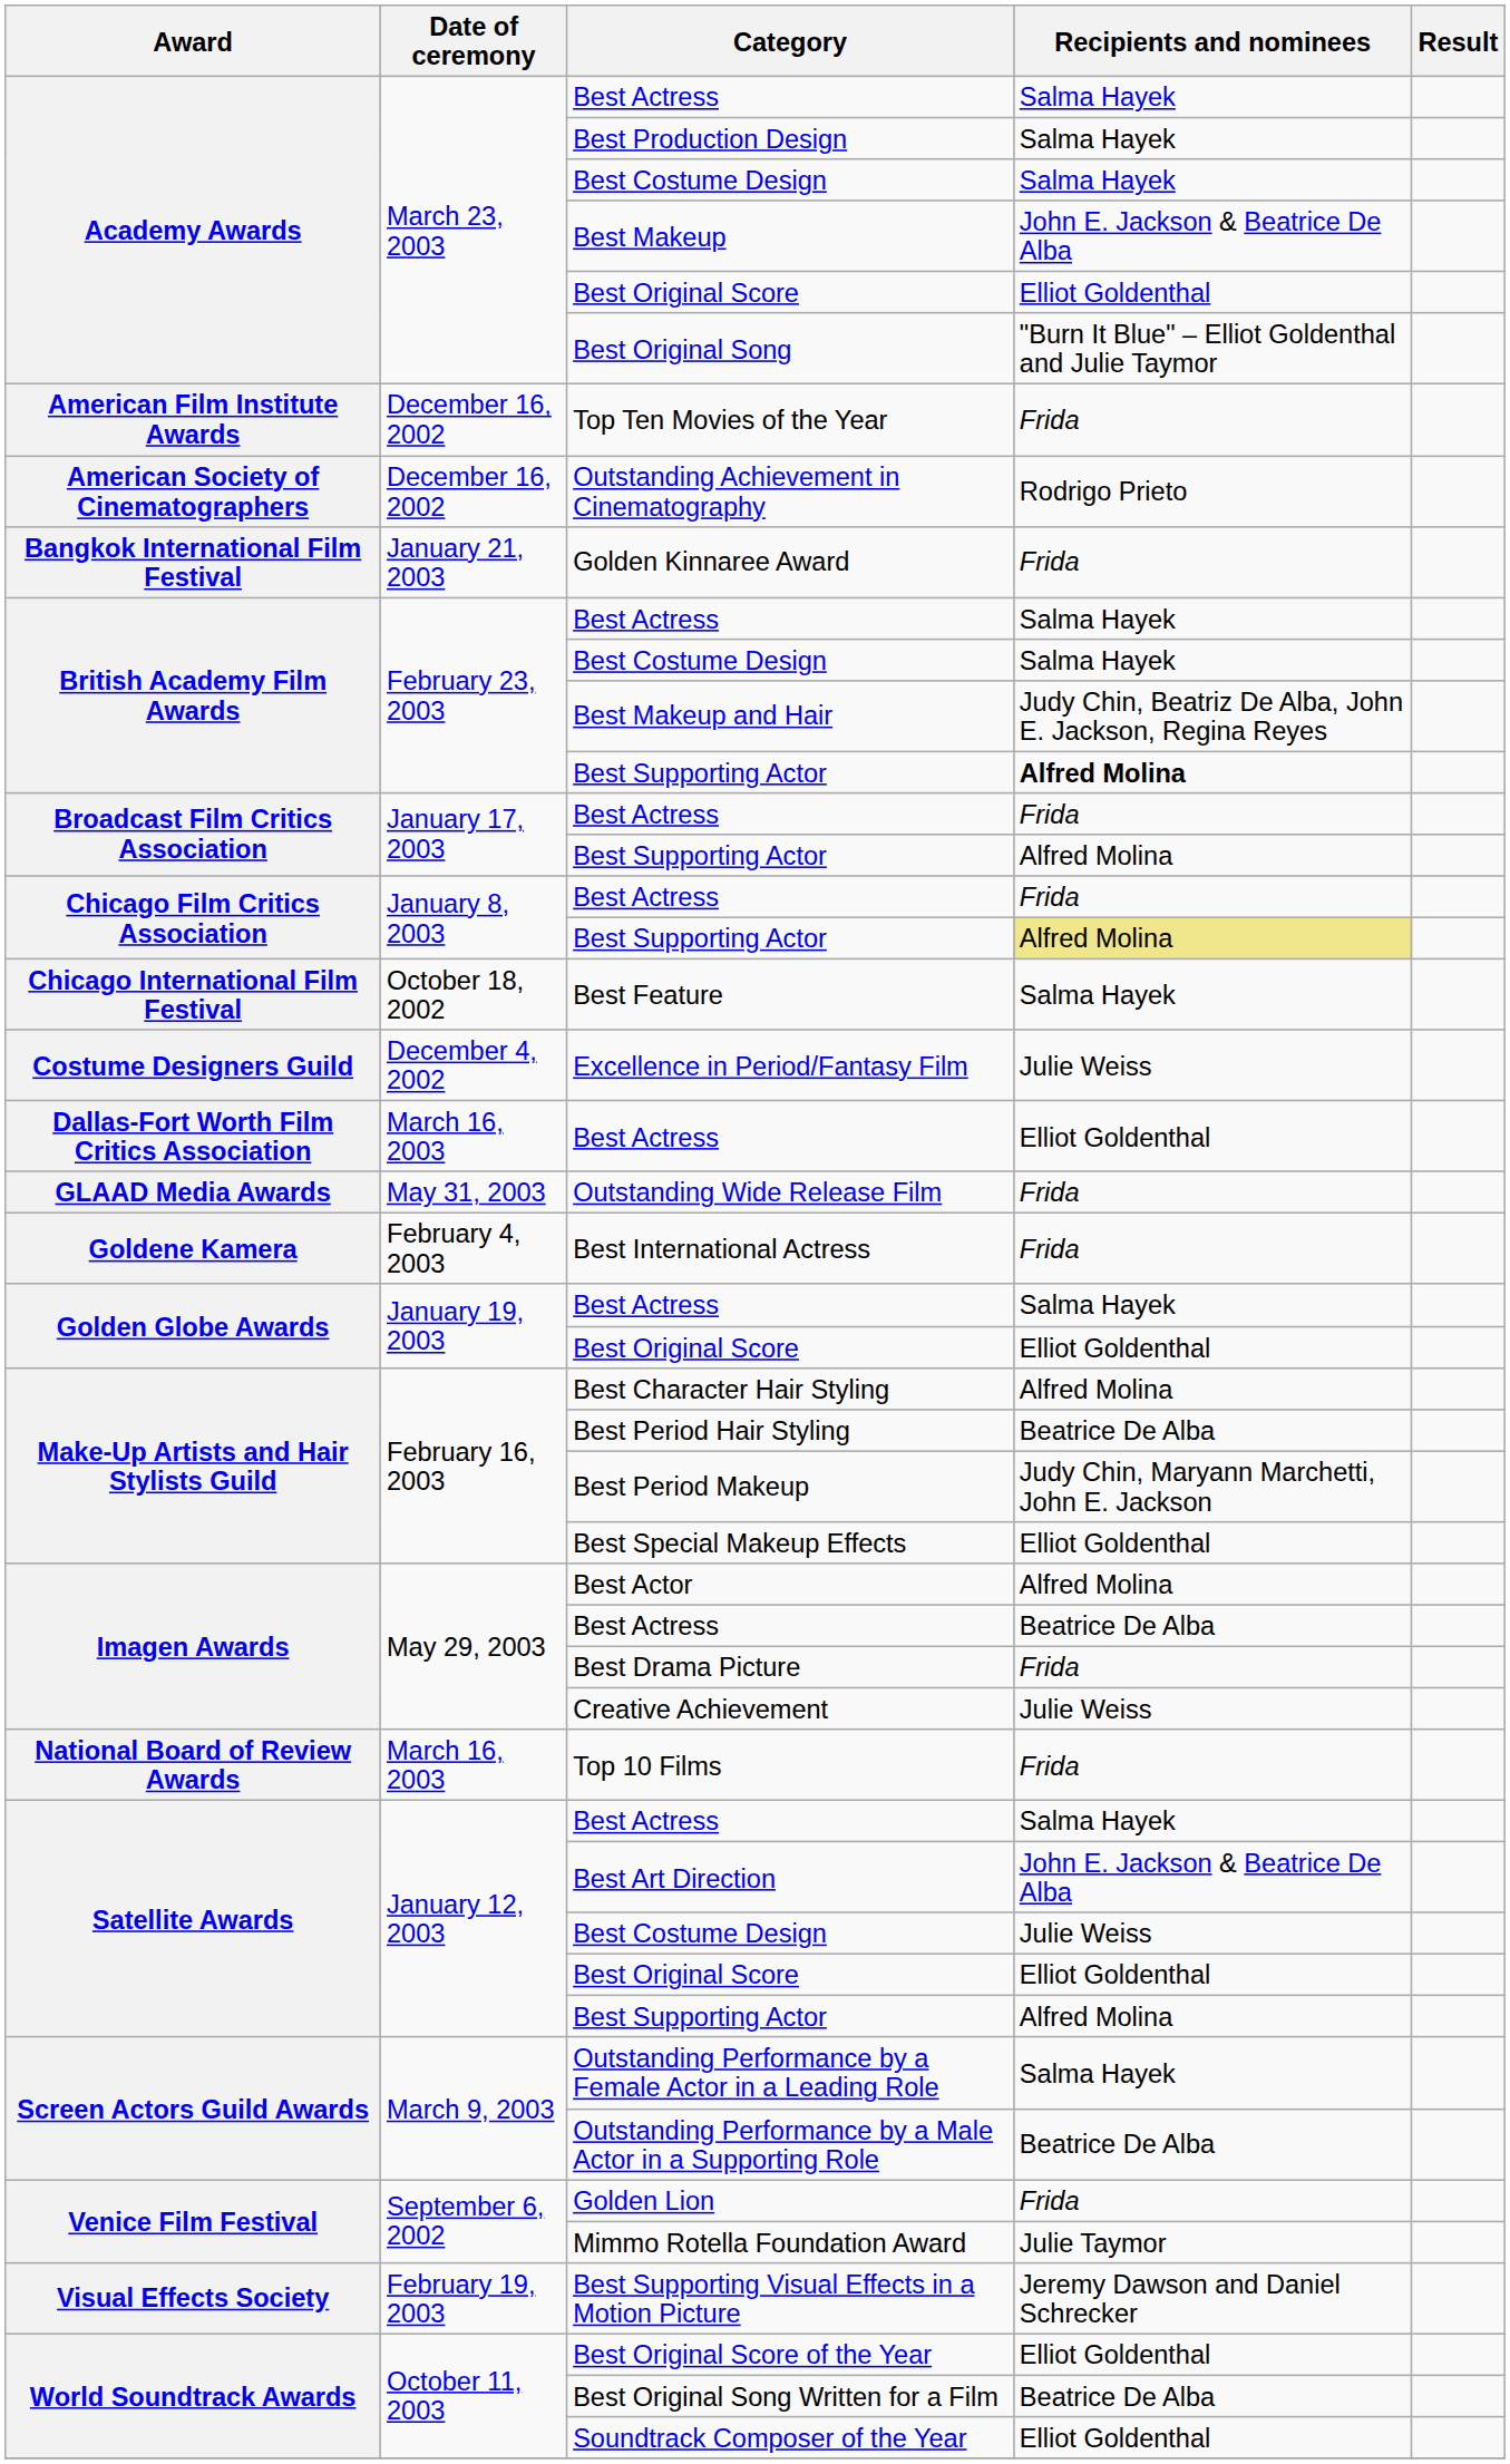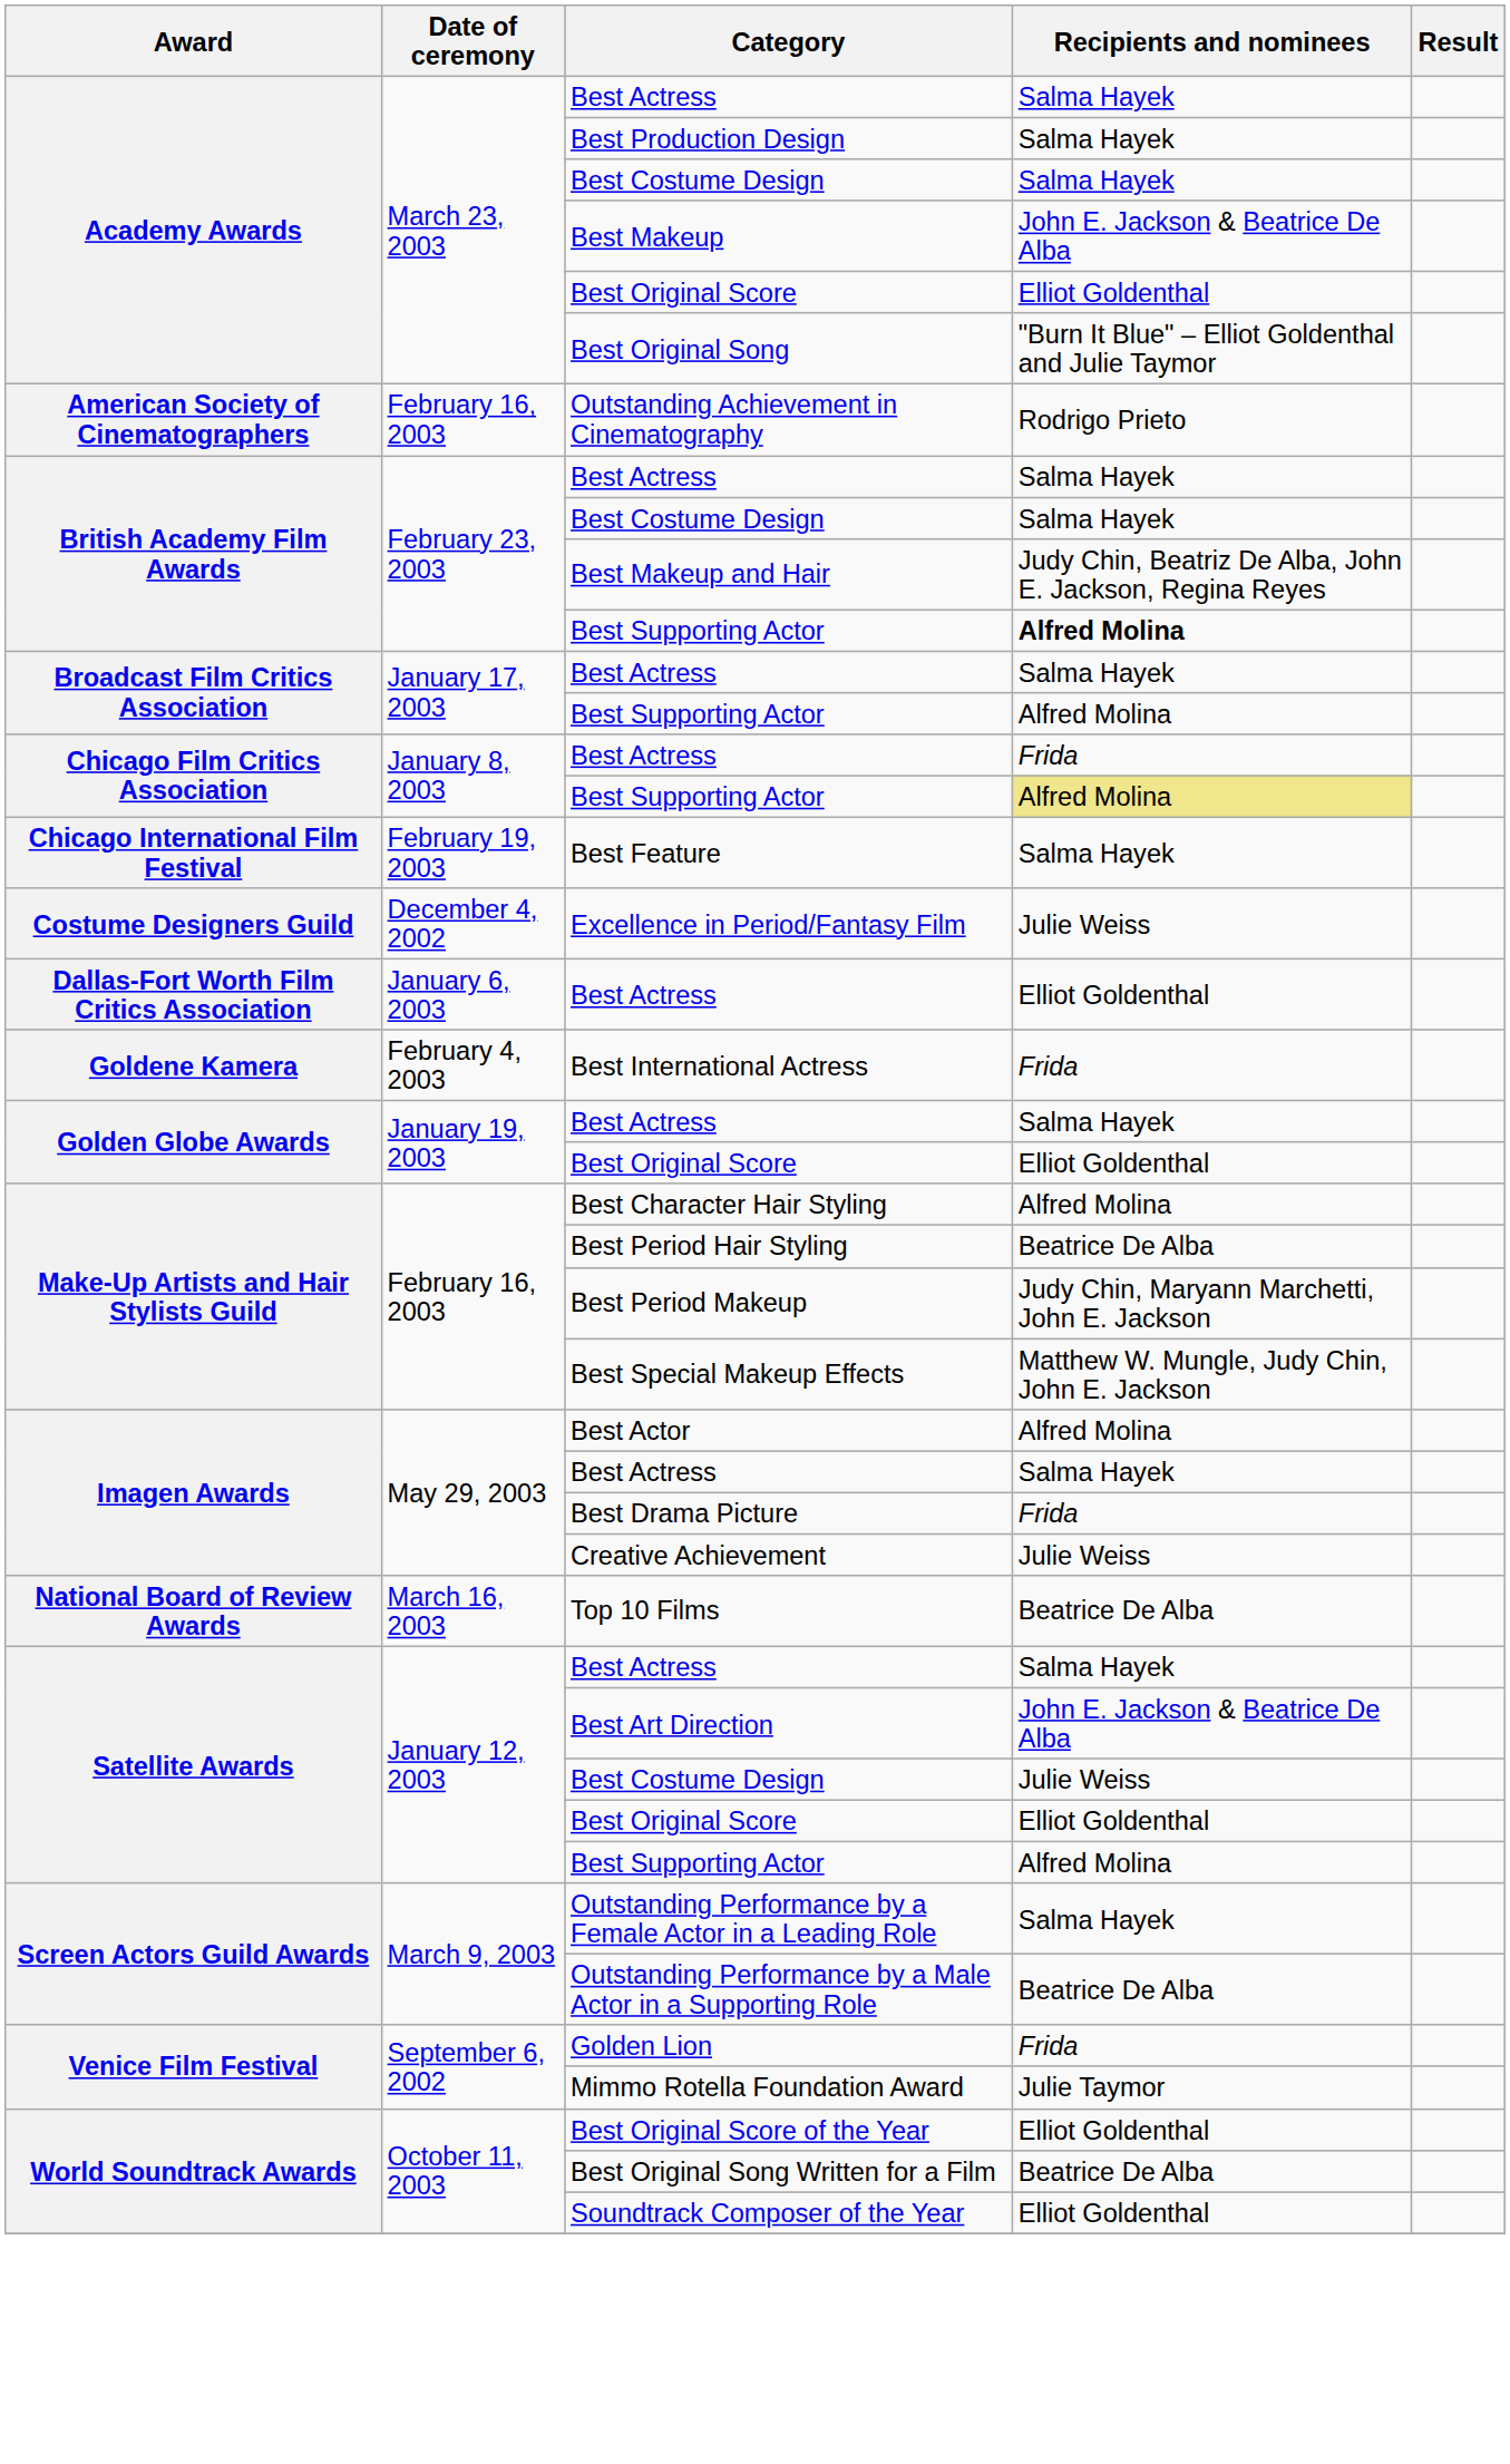- row: American Film Institute Awards | December 16, 2002 | Top Ten Movies of the Year | Frida
Outstanding Achievement in Cinematography | Date of ceremony: December 16, 2002 -> February 16, 2003
- row: Bangkok International Film Festival | January 21, 2003 | Golden Kinnaree Award | Frida
Broadcast Film Critics Association / Best Actress | Recipients and nominees: Frida -> Salma Hayek
Best Feature | Date of ceremony: October 18, 2002 -> February 19, 2003
Dallas-Fort Worth Film Critics Association / Best Actress | Date of ceremony: March 16, 2003 -> January 6, 2003
- row: GLAAD Media Awards | May 31, 2003 | Outstanding Wide Release Film | Frida
Best Special Makeup Effects | Recipients and nominees: Elliot Goldenthal -> Matthew W. Mungle, Judy Chin, John E. Jackson
Imagen Awards / Best Actress | Recipients and nominees: Beatrice De Alba -> Salma Hayek
Top 10 Films | Recipients and nominees: Frida -> Beatrice De Alba
- row: Visual Effects Society | February 19, 2003 | Best Supporting Visual Effects in a Motion Picture | Jeremy Dawson and Daniel Schrecker
